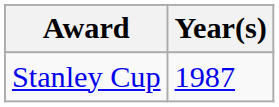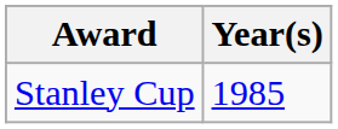Stanley Cup | Year(s): 1987 -> 1985
